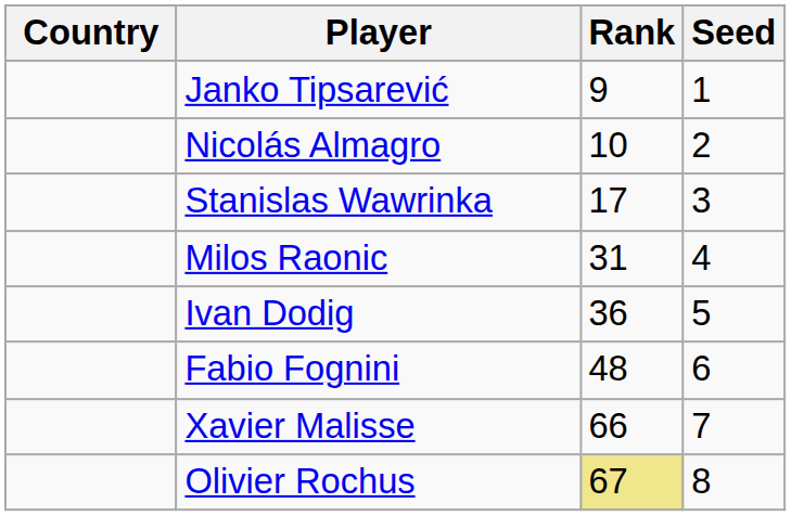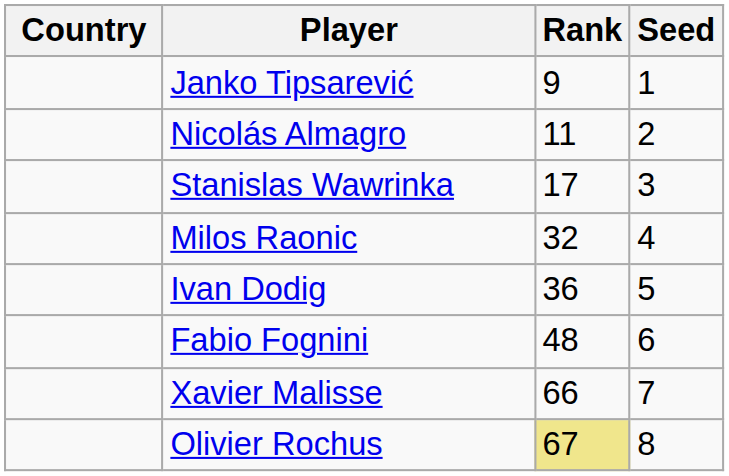Nicolás Almagro | Rank: 10 -> 11
Milos Raonic | Rank: 31 -> 32
